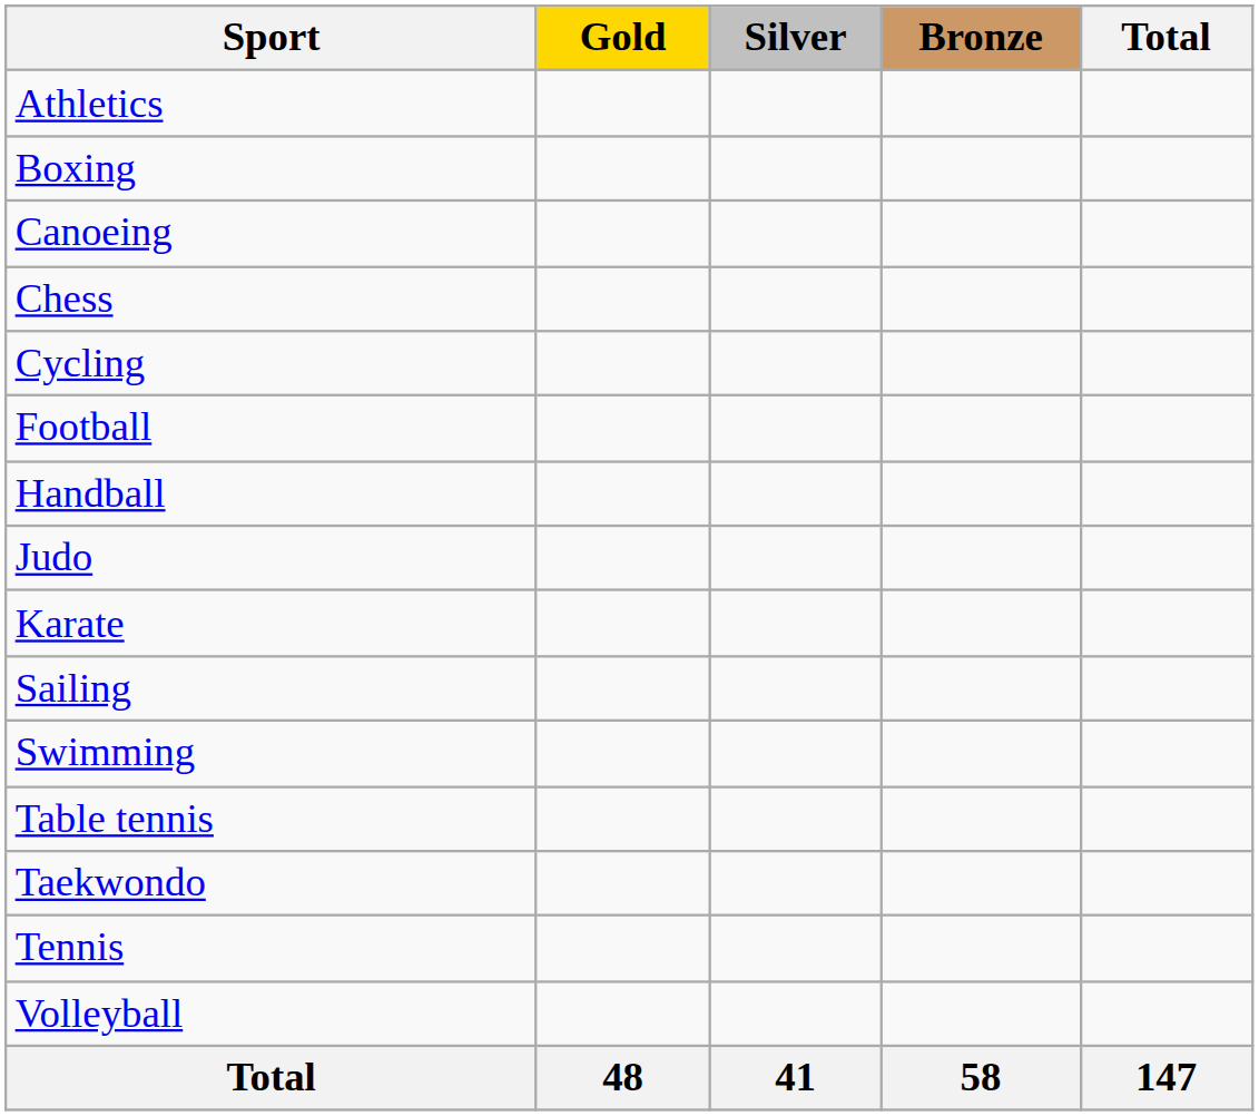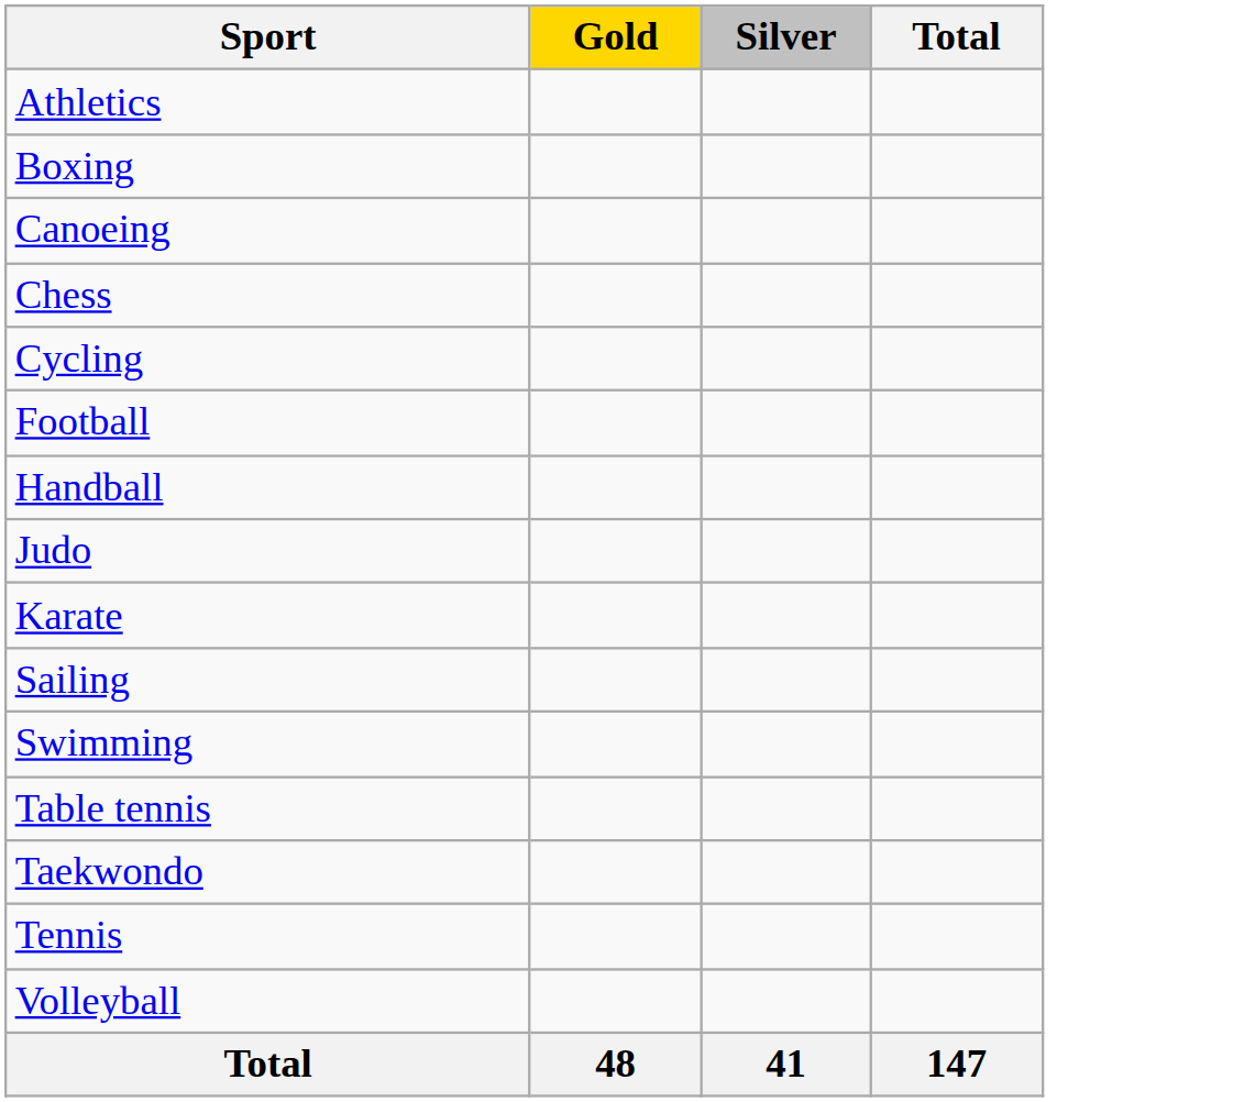- column: Bronze | 58
